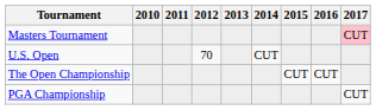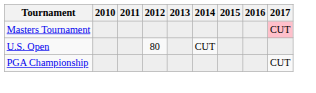U.S. Open | 2012: 70 -> 80
- row: The Open Championship | CUT | CUT
